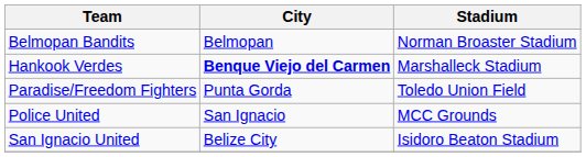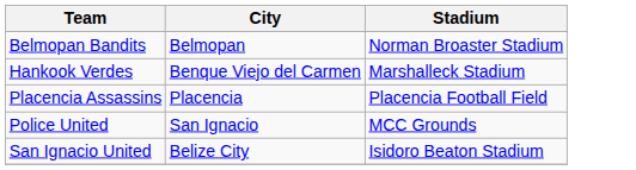Hankook Verdes | City: bold -> normal
- row: Paradise/Freedom Fighters | Punta Gorda | Toledo Union Field
+ row: Placencia Assassins | Placencia | Placencia Football Field
